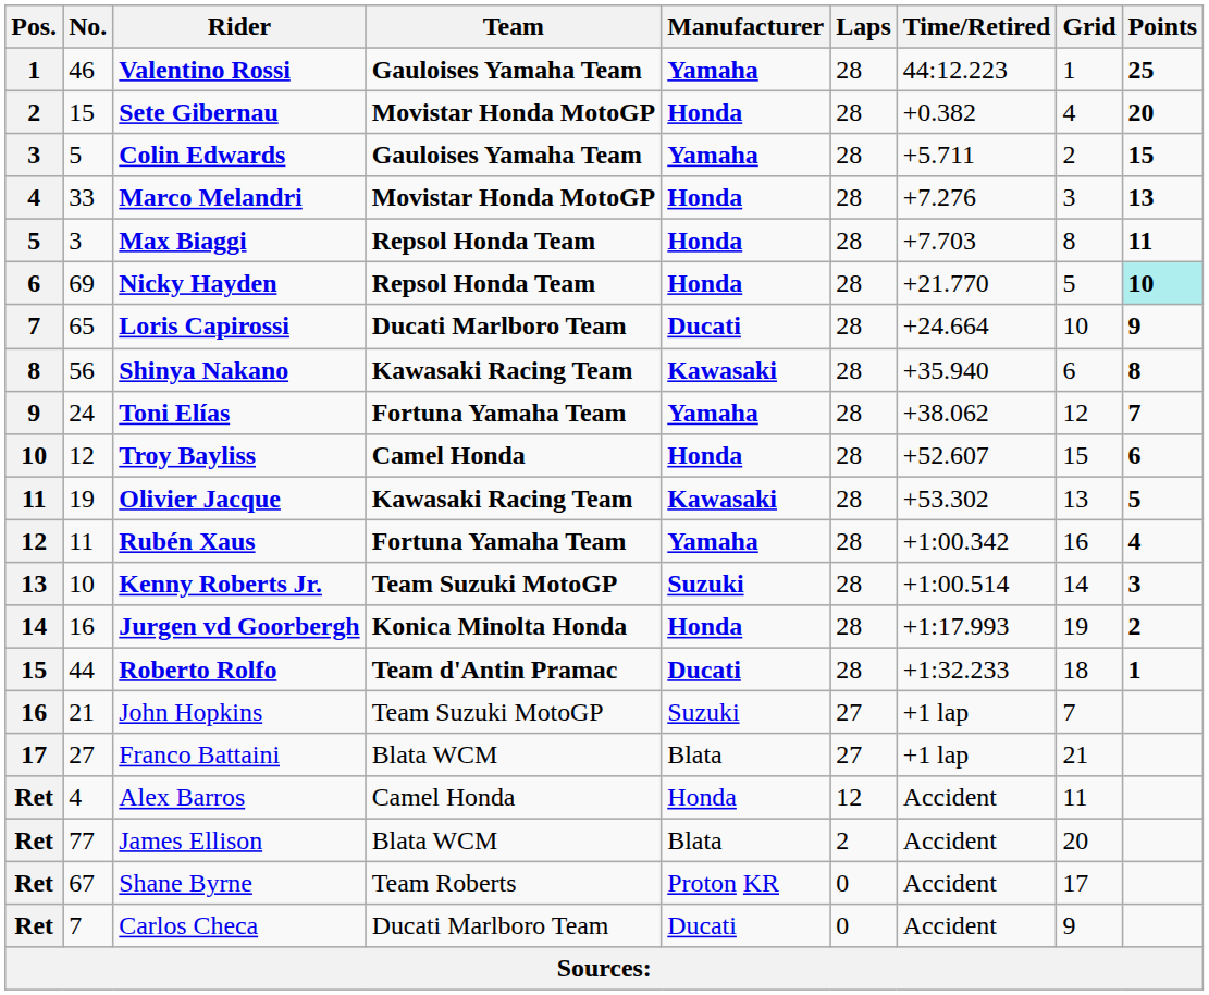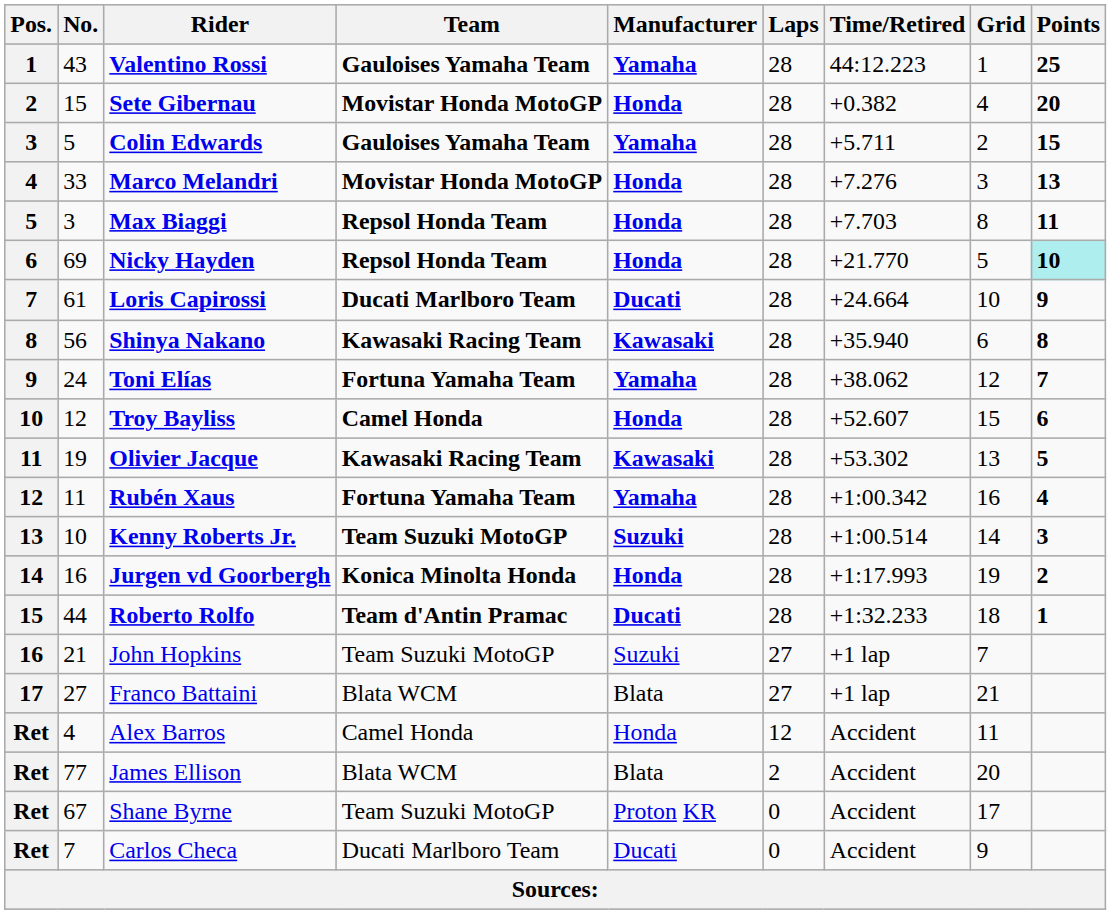Valentino Rossi | No.: 46 -> 43
Loris Capirossi | No.: 65 -> 61
Shane Byrne | Team: Team Roberts -> Team Suzuki MotoGP
